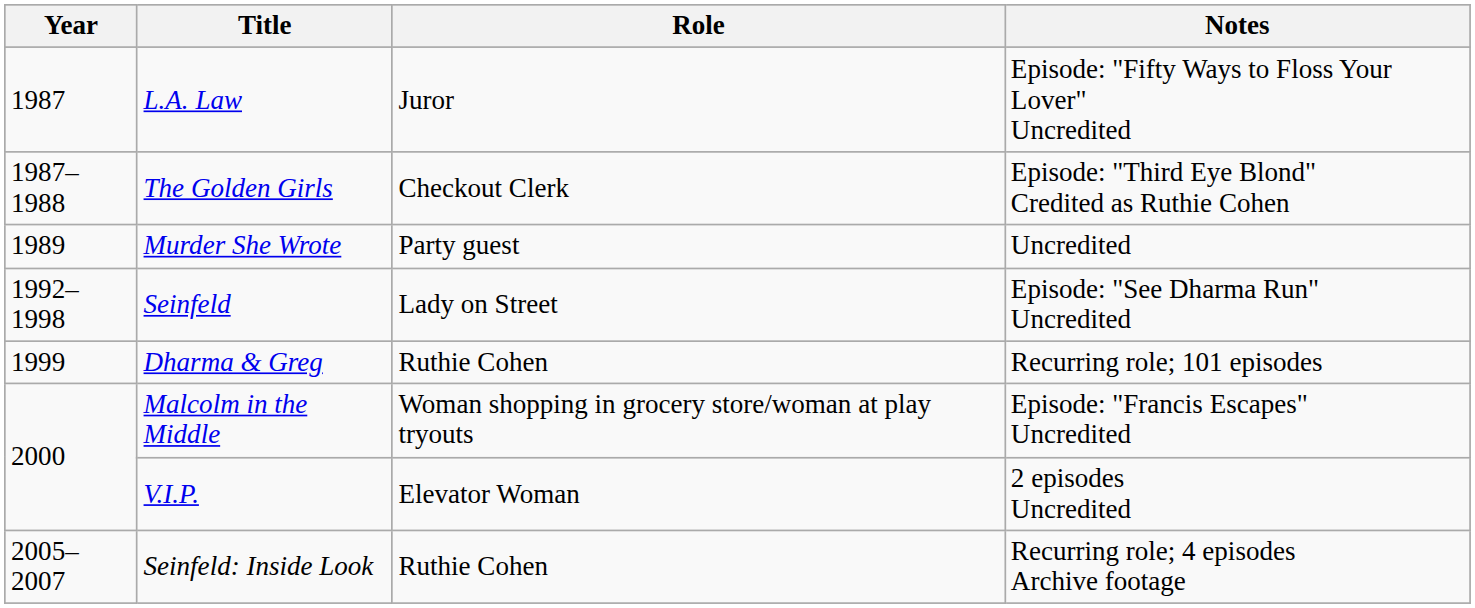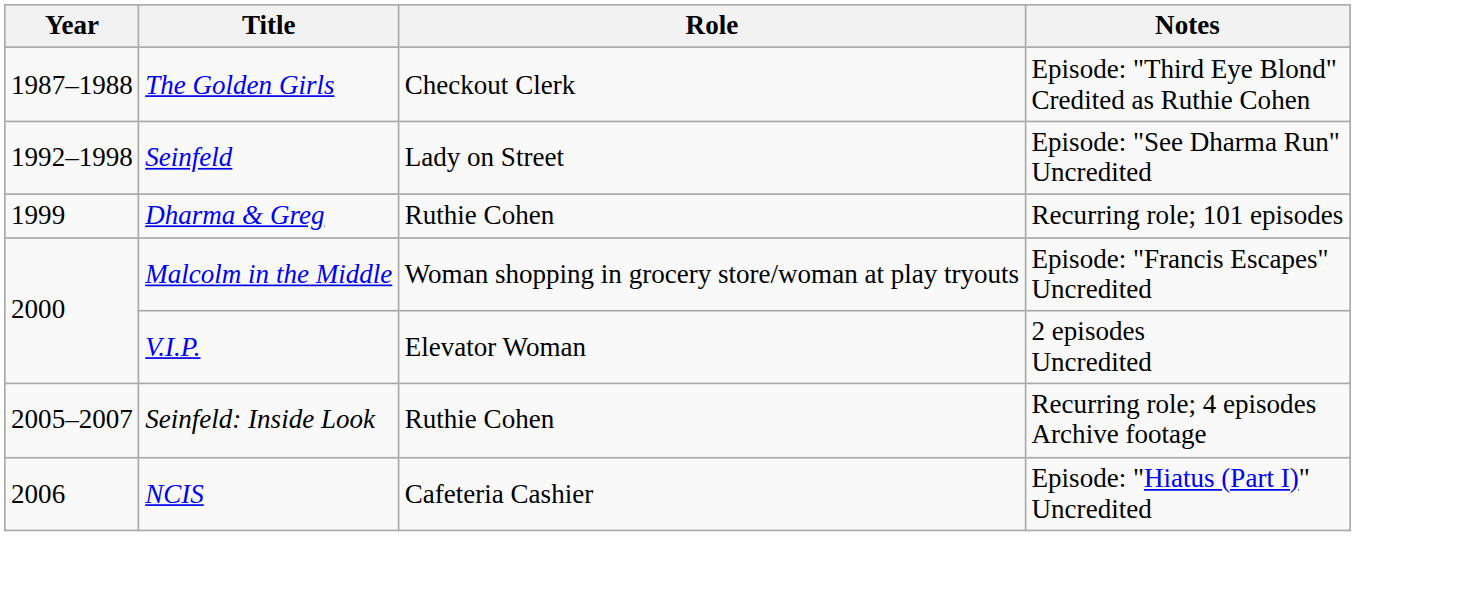- row: 1987 | L.A. Law | Juror | Episode: "Fifty Ways to Floss Your Lover" Uncredited
- row: 1989 | Murder She Wrote | Party guest | Uncredited
+ row: 2006 | NCIS | Cafeteria Cashier | Episode: "Hiatus (Part I)" Uncredited
